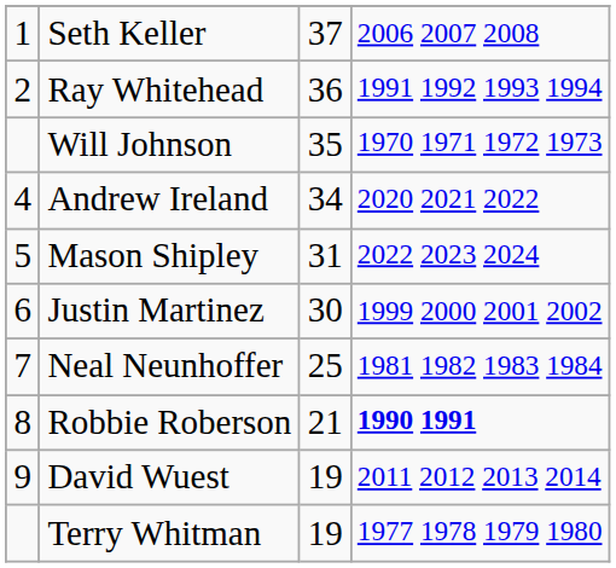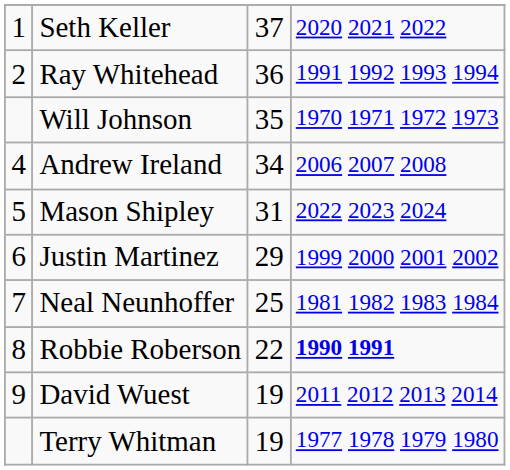Seth Keller | column 4: 2006 2007 2008 -> 2020 2021 2022
Andrew Ireland | column 4: 2020 2021 2022 -> 2006 2007 2008
Justin Martinez | column 3: 30 -> 29
Robbie Roberson | column 3: 21 -> 22
